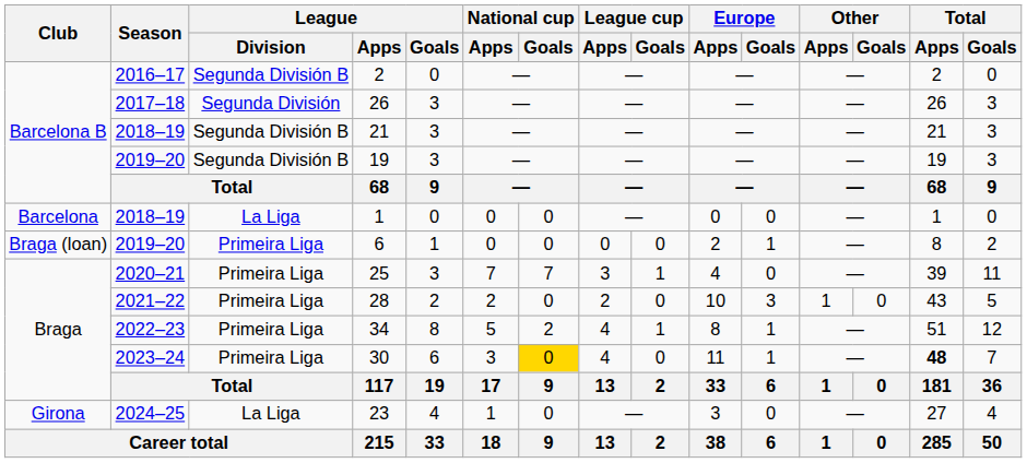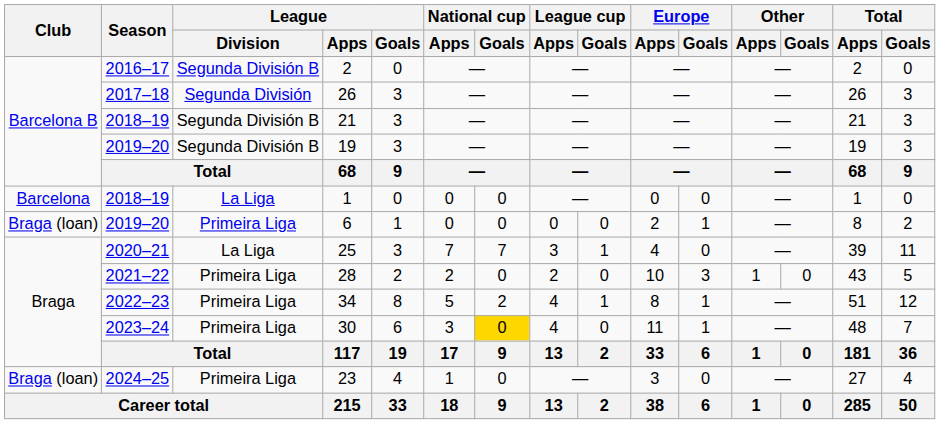25 | League / Division: Primeira Liga -> La Liga
30 | Total / Apps: bold -> normal
23 | Club: Girona -> Braga (loan)
23 | League / Division: La Liga -> Primeira Liga
